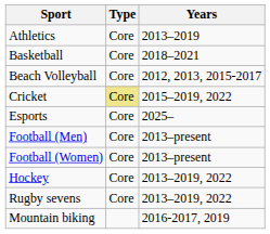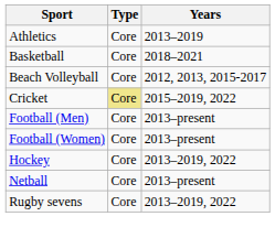- row: Esports | Core | 2025–
+ row: Netball | Core | 2013–present
- row: Mountain biking | 2016-2017, 2019
